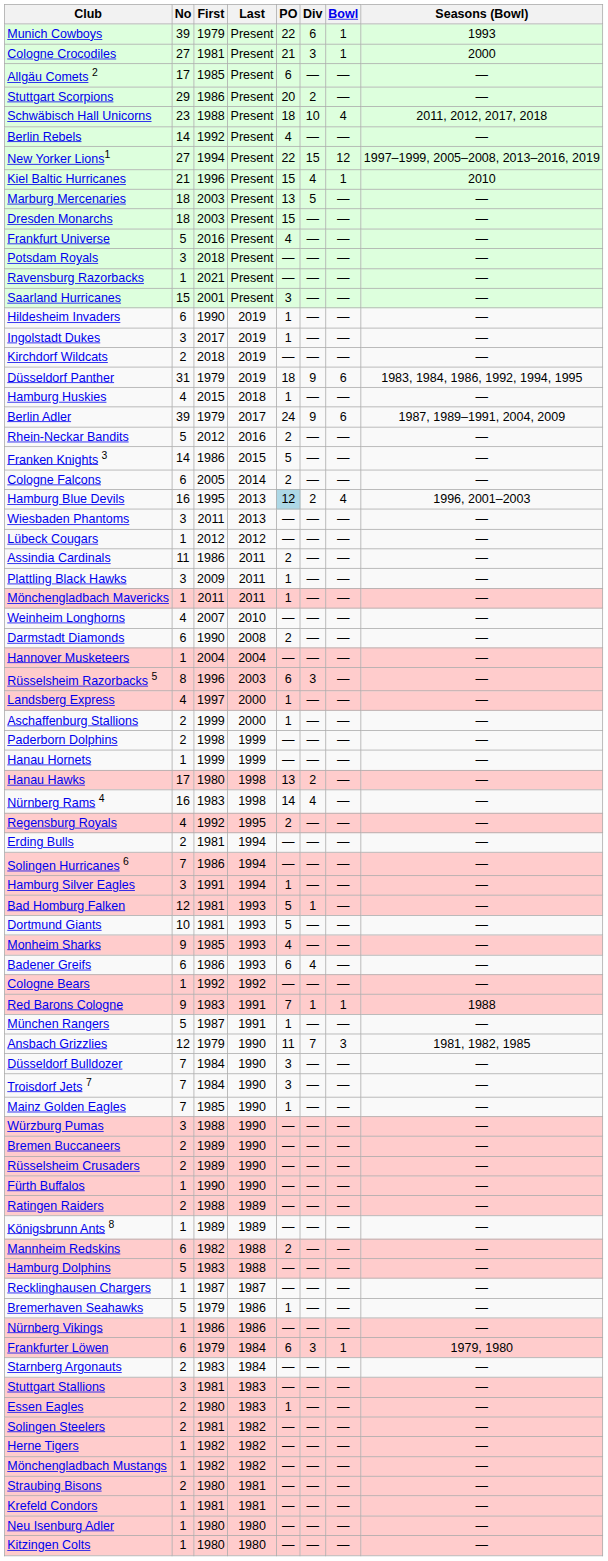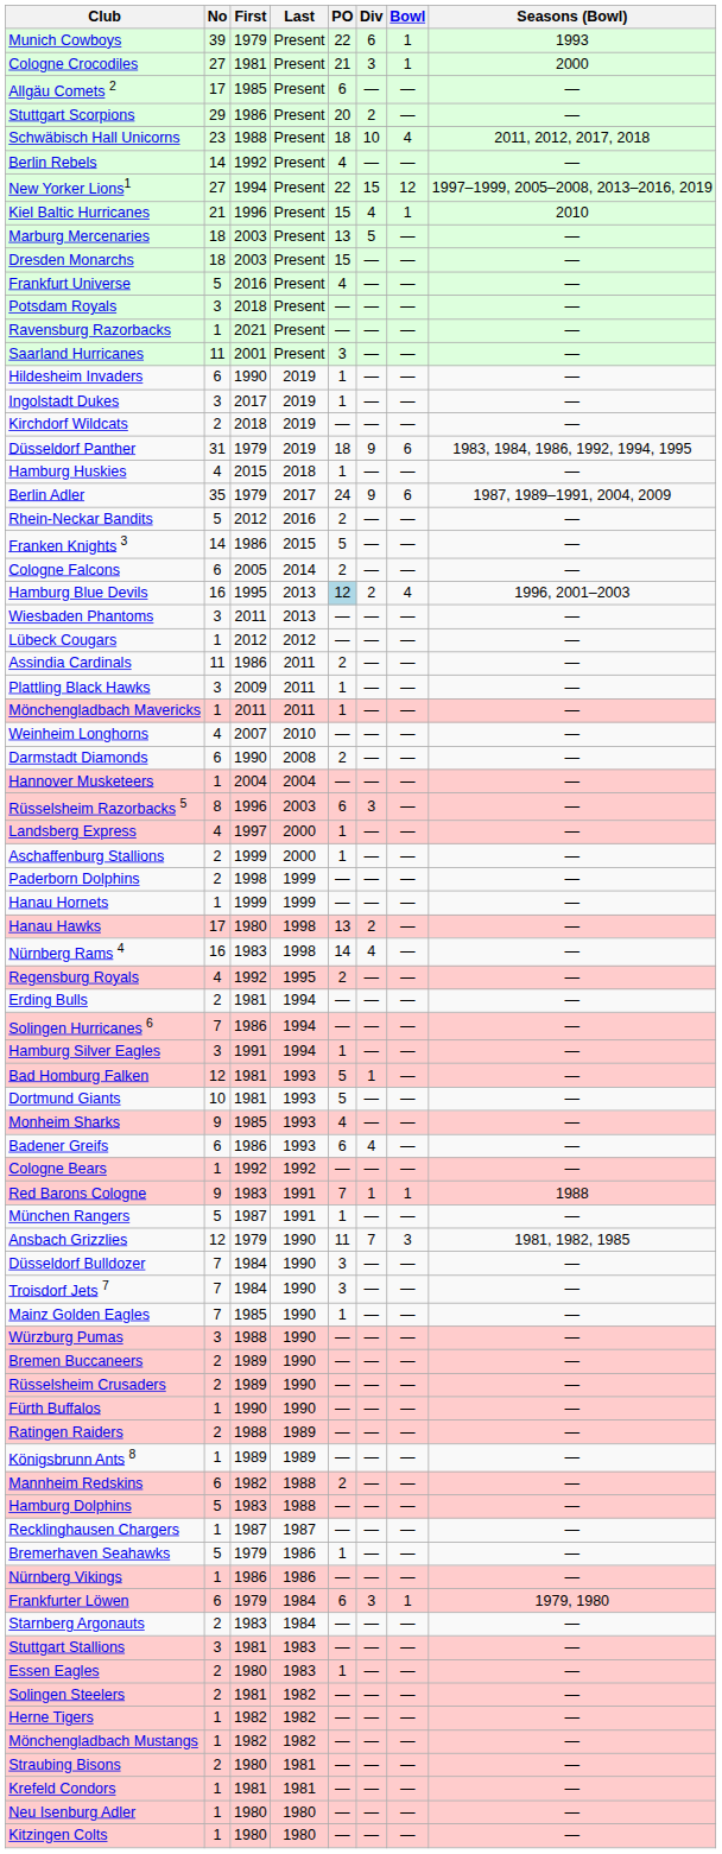Saarland Hurricanes | No: 15 -> 11
Berlin Adler | No: 39 -> 35
